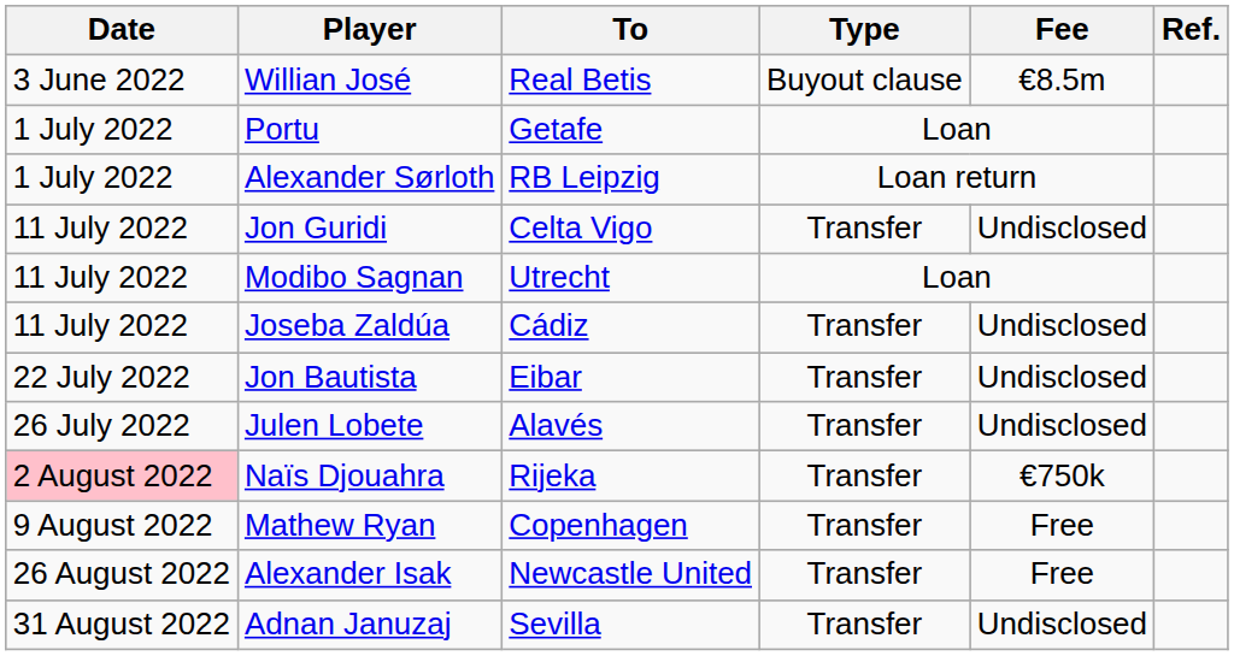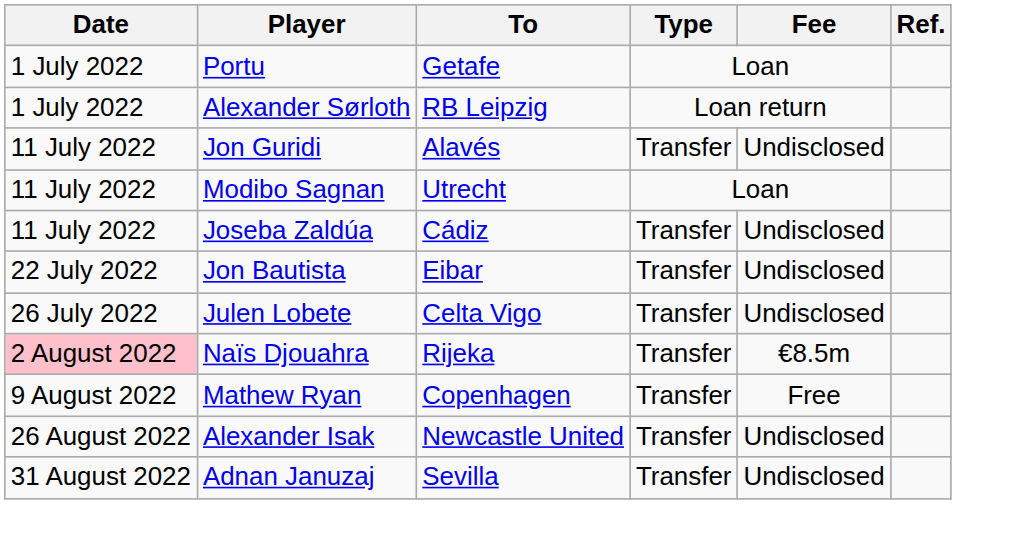- row: 3 June 2022 | Willian José | Real Betis | Buyout clause | €8.5m
Jon Guridi | To: Celta Vigo -> Alavés
Julen Lobete | To: Alavés -> Celta Vigo
Naïs Djouahra | Fee: €750k -> €8.5m
Alexander Isak | Fee: Free -> Undisclosed
